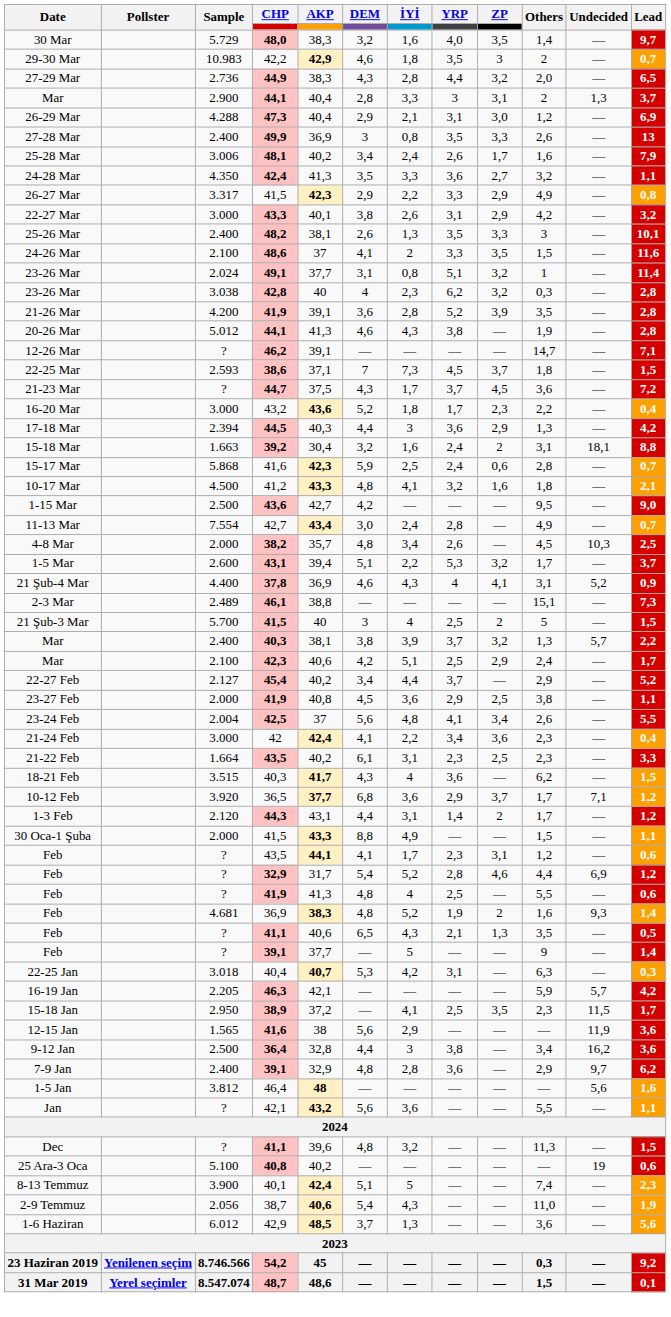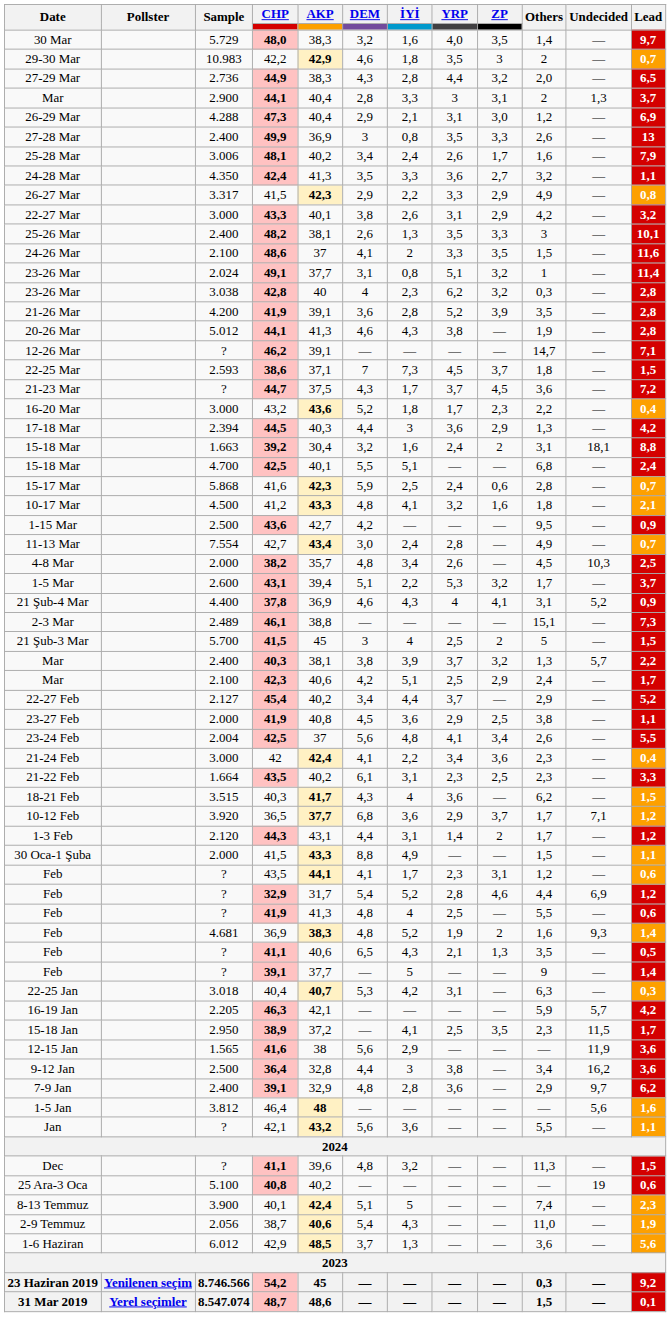+ row: 15-18 Mar | 4.700 | 42,5 | 40,1 | 5,5 | 5,1 | — | — | 6,8 | — | 2,4
1-15 Mar | Lead: 9,0 -> 0,9
21 Şub-3 Mar | AKP: 40 -> 45
